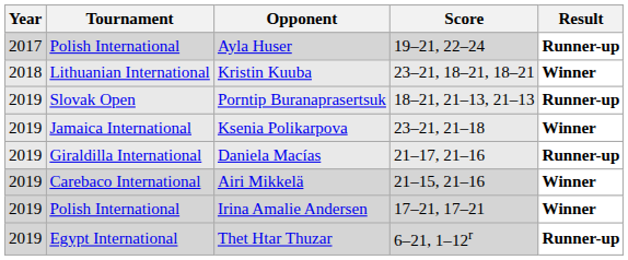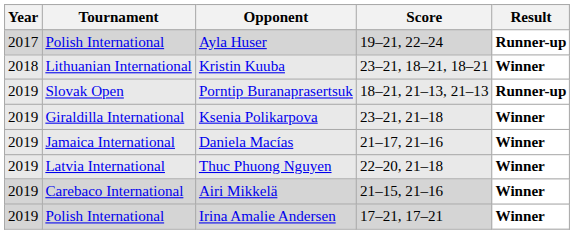Ksenia Polikarpova | Tournament: Jamaica International -> Giraldilla International
Daniela Macías | Tournament: Giraldilla International -> Jamaica International
Daniela Macías | Result: Runner-up -> Winner
+ row: 2019 | Latvia International | Thuc Phuong Nguyen | 22–20, 21–18 | Winner
- row: 2019 | Egypt International | Thet Htar Thuzar | 6–21, 1–12r | Runner-up
